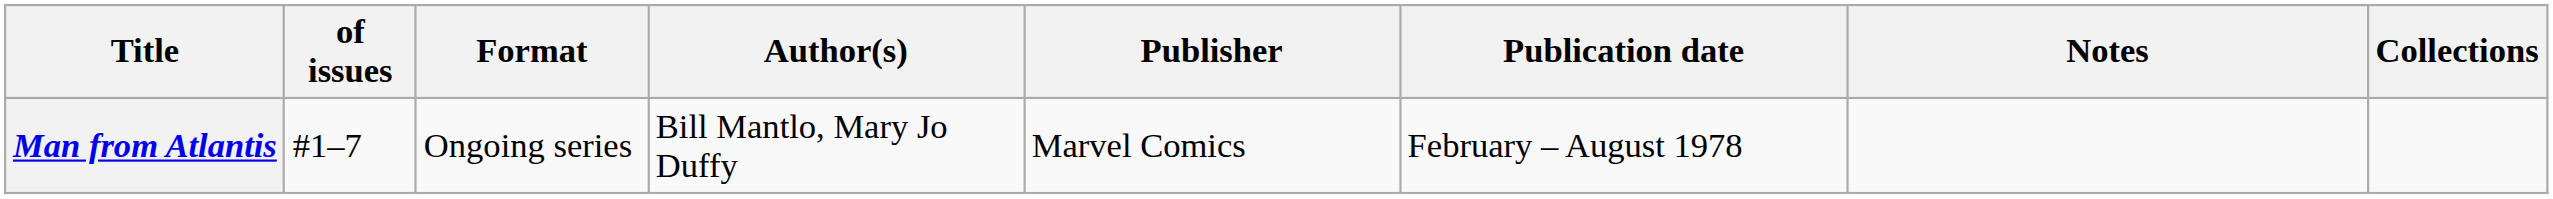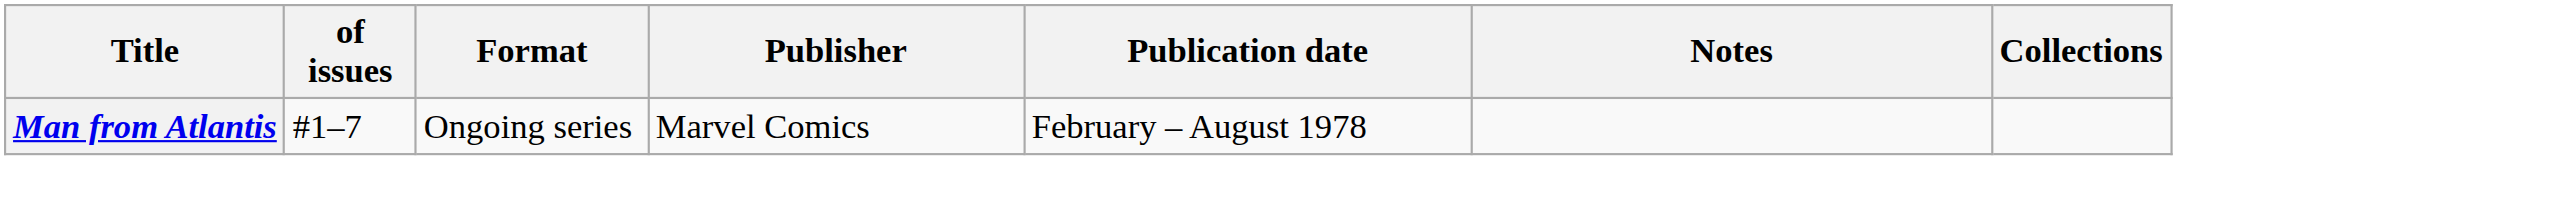- column: Author(s) | Bill Mantlo, Mary Jo Duffy
